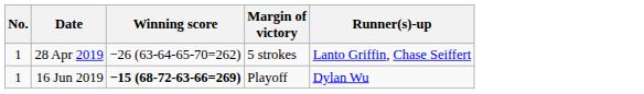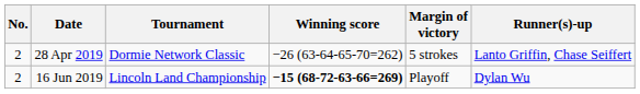+ column: Tournament | Dormie Network Classic | Lincoln Land Championship
28 Apr 2019 | No.: 1 -> 2
16 Jun 2019 | No.: 1 -> 2
